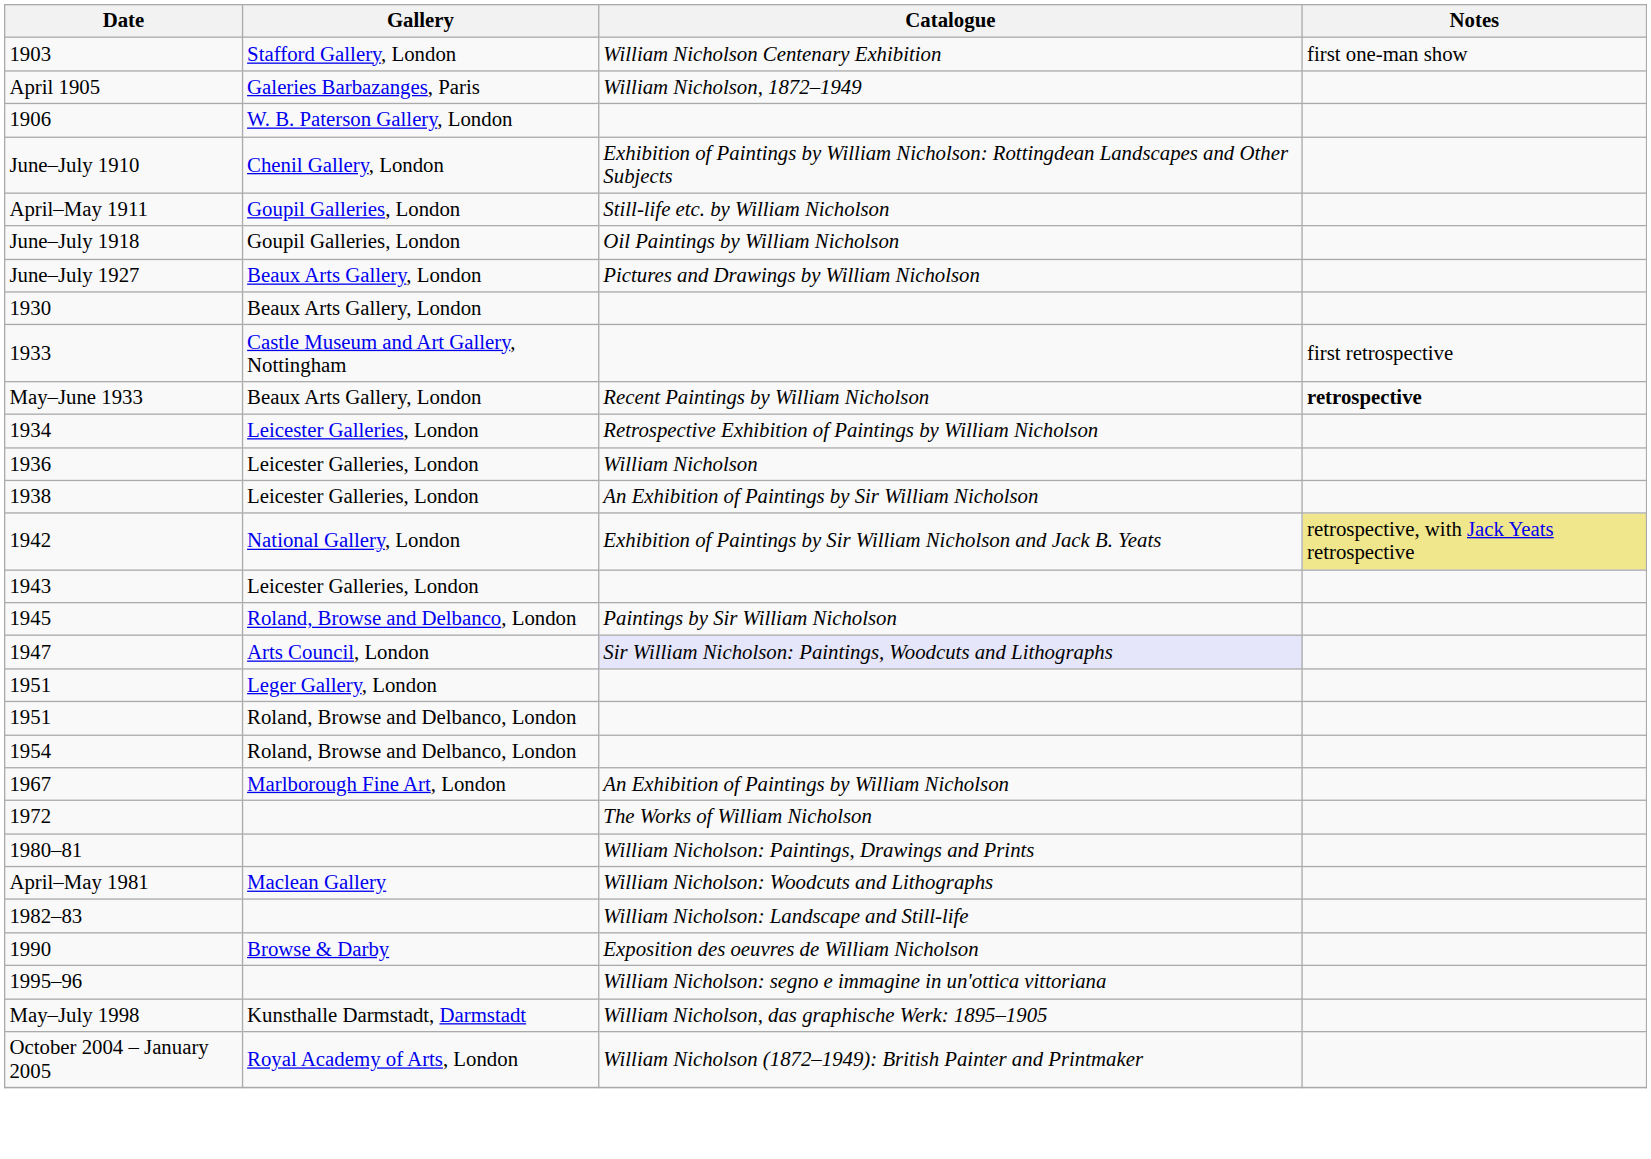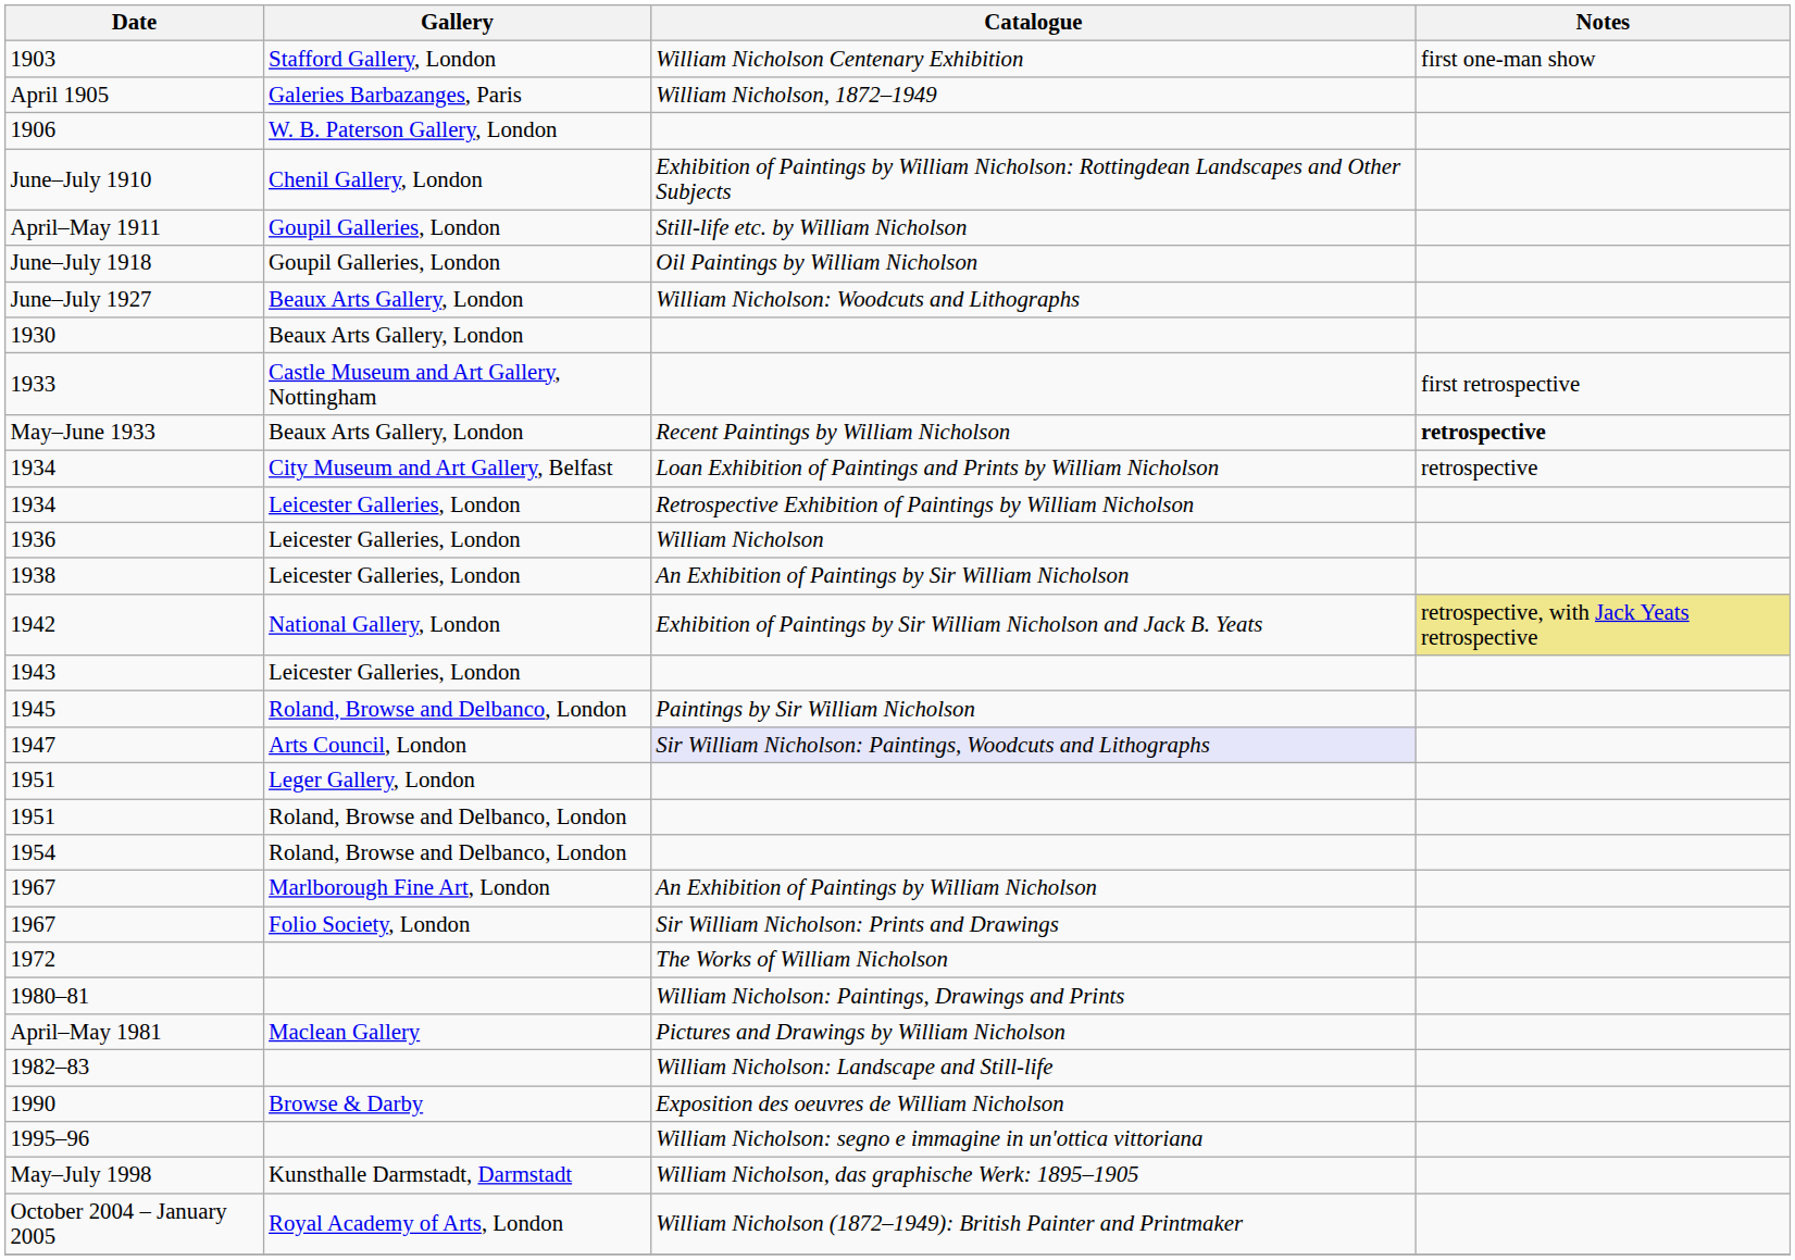June–July 1927 | Catalogue: Pictures and Drawings by William Nicholson -> William Nicholson: Woodcuts and Lithographs
+ row: 1934 | City Museum and Art Gallery, Belfast | Loan Exhibition of Paintings and Prints by William Nicholson | retrospective
+ row: 1967 | Folio Society, London | Sir William Nicholson: Prints and Drawings
April–May 1981 | Catalogue: William Nicholson: Woodcuts and Lithographs -> Pictures and Drawings by William Nicholson
